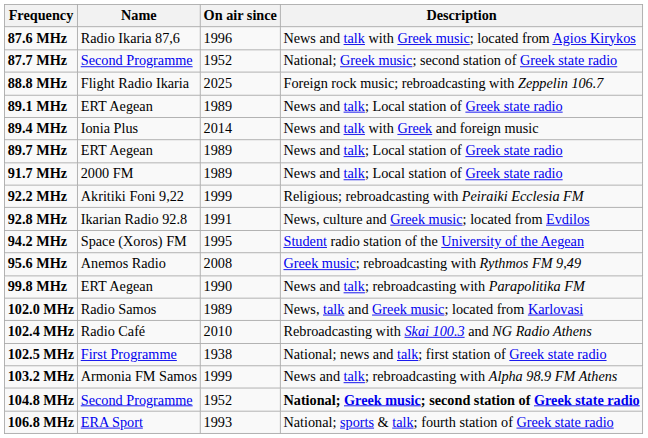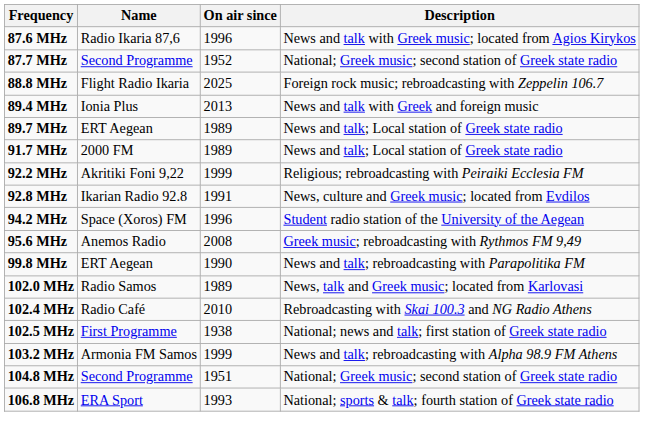- row: 89.1 MHz | ERT Aegean | 1989 | News and talk; Local station of Greek state radio
89.4 MHz | On air since: 2014 -> 2013
94.2 MHz | On air since: 1995 -> 1996
104.8 MHz | On air since: 1952 -> 1951
104.8 MHz | Description: bold -> normal
